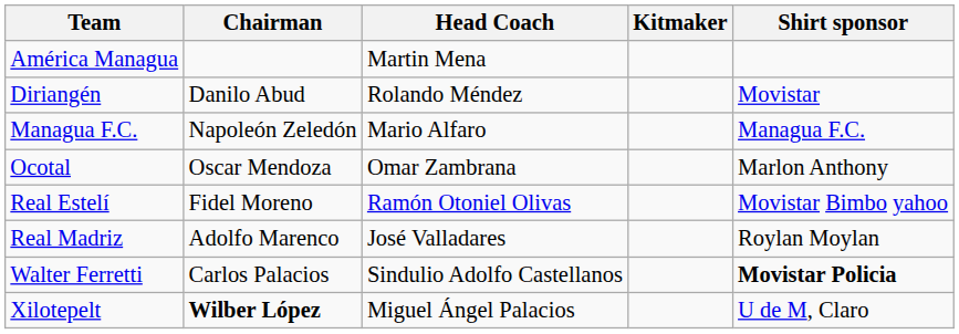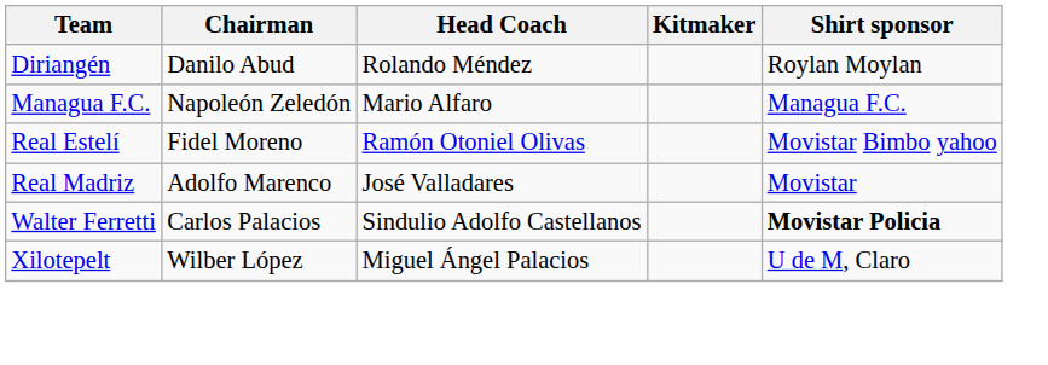- row: América Managua | Martin Mena
Diriangén | Shirt sponsor: Movistar -> Roylan Moylan
- row: Ocotal | Oscar Mendoza | Omar Zambrana | Marlon Anthony
Real Madriz | Shirt sponsor: Roylan Moylan -> Movistar
Xilotepelt | Chairman: bold -> normal
